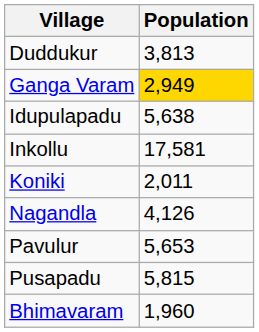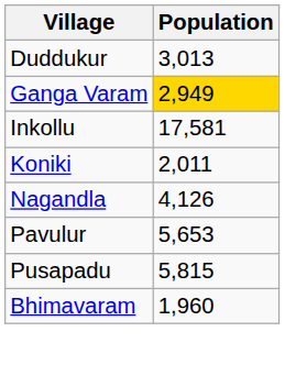Duddukur | Population: 3,813 -> 3,013
- row: Idupulapadu | 5,638
